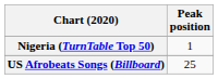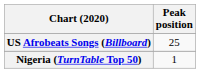rows swapped: Nigeria (TurnTable Top 50) <-> US Afrobeats Songs (Billboard)
